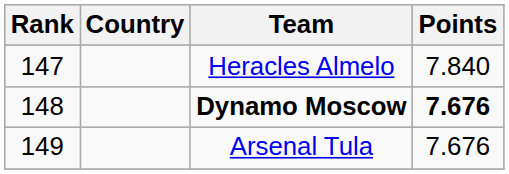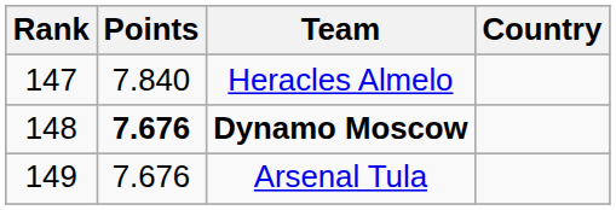columns swapped: Country <-> Points
